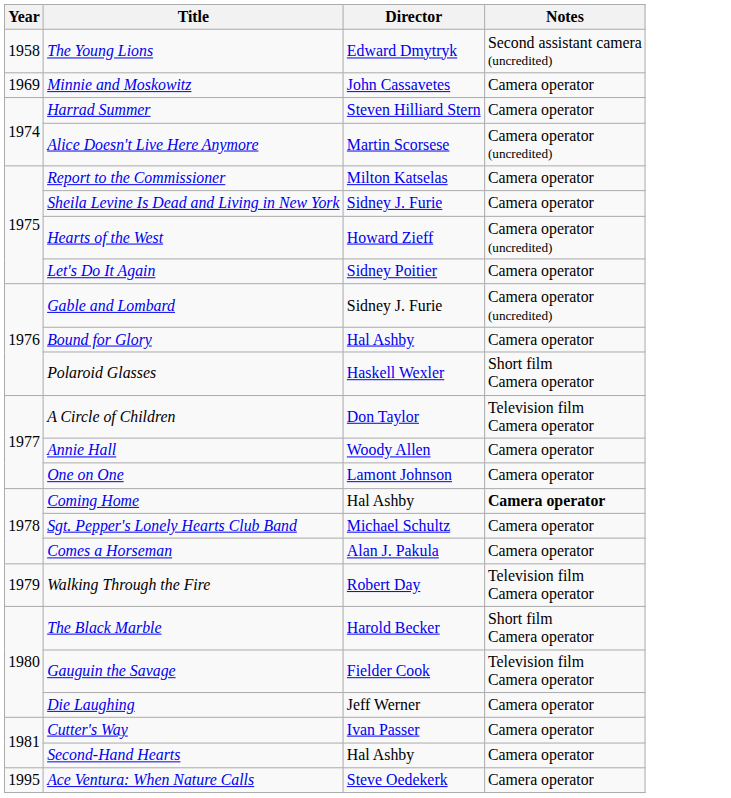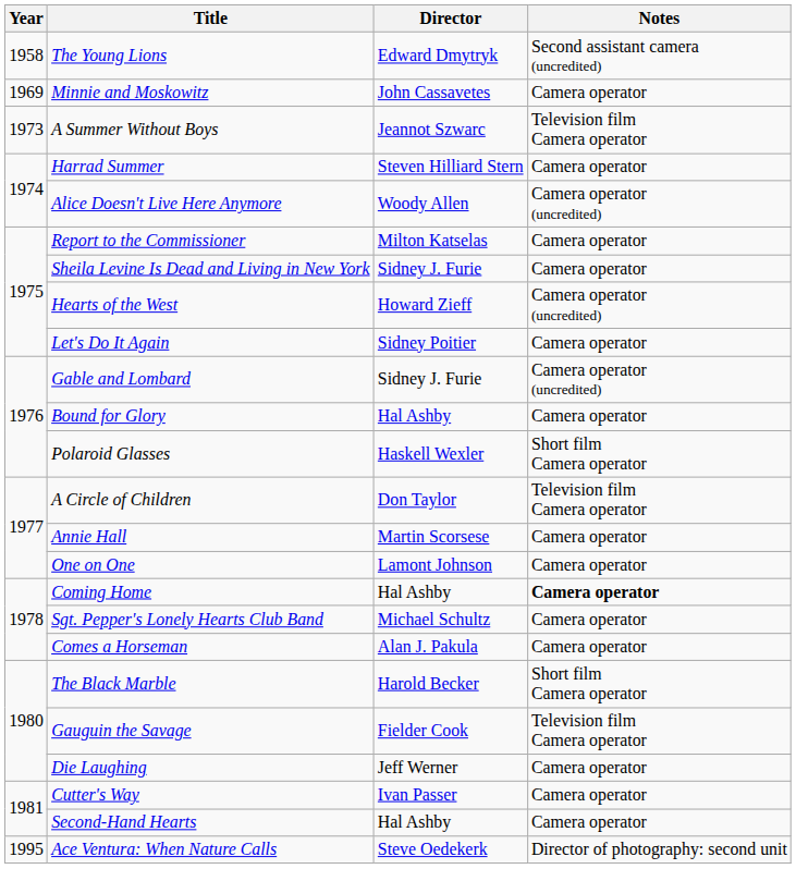+ row: 1973 | A Summer Without Boys | Jeannot Szwarc | Television film Camera operator
Alice Doesn't Live Here Anymore | Director: Martin Scorsese -> Woody Allen
Annie Hall | Director: Woody Allen -> Martin Scorsese
- row: 1979 | Walking Through the Fire | Robert Day | Television film Camera operator
Ace Ventura: When Nature Calls | Notes: Camera operator -> Director of photography: second unit
